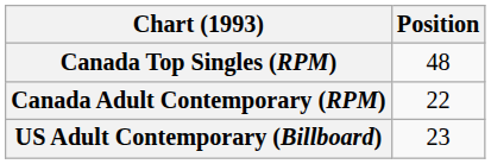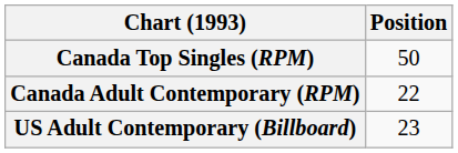Canada Top Singles (RPM) | Position: 48 -> 50
